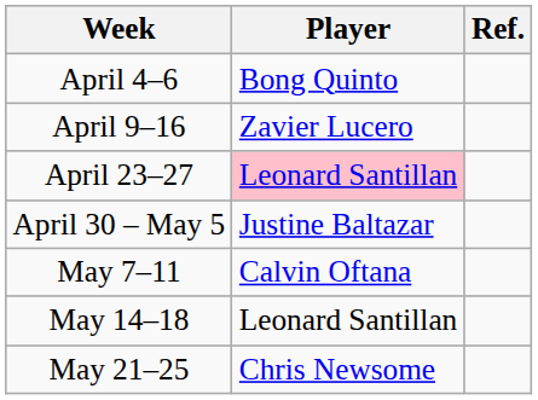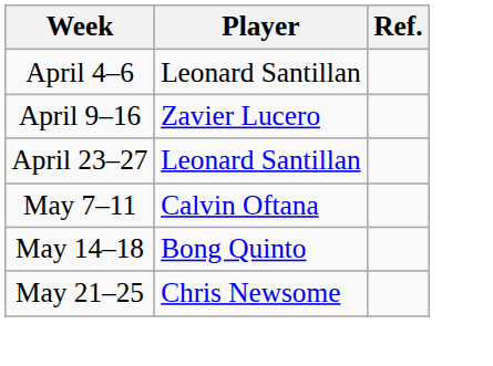April 4–6 | Player: Bong Quinto -> Leonard Santillan
April 23–27 | Player: pink background -> no background
- row: April 30 – May 5 | Justine Baltazar
May 14–18 | Player: Leonard Santillan -> Bong Quinto
